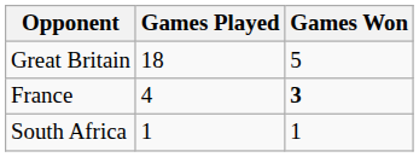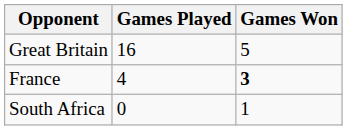Great Britain | Games Played: 18 -> 16
South Africa | Games Played: 1 -> 0
